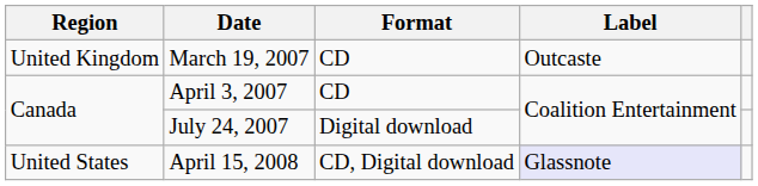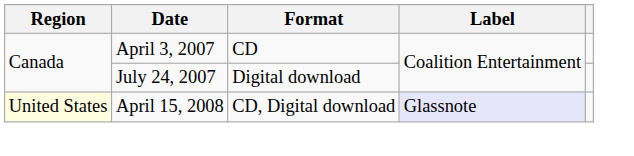- row: United Kingdom | March 19, 2007 | CD | Outcaste
April 15, 2008 | Region: no background -> lightyellow background
